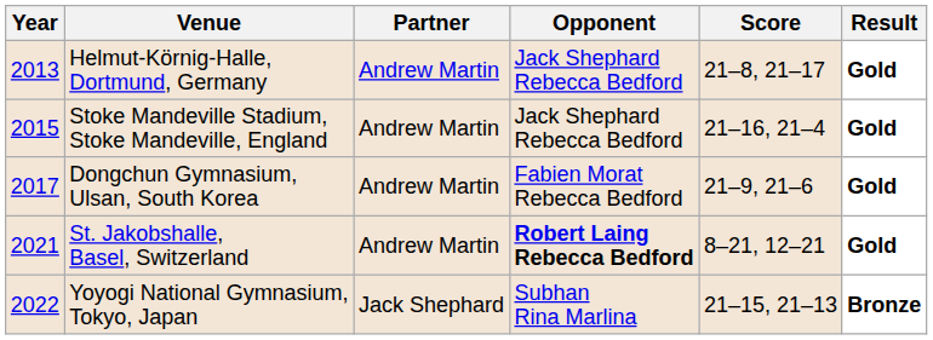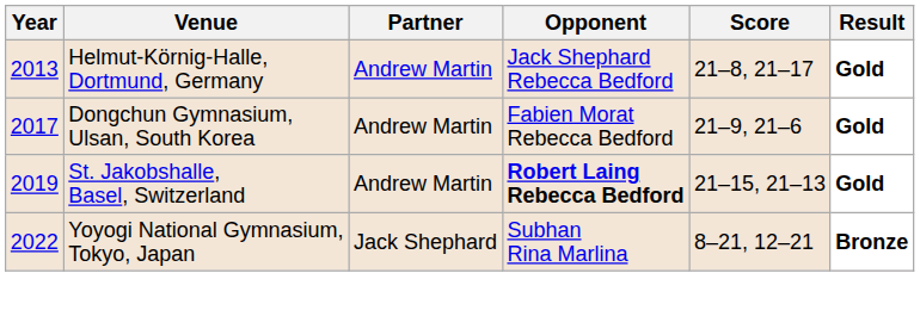- row: 2015 | Stoke Mandeville Stadium, Stoke Mandeville, England | Andrew Martin | Jack Shephard Rebecca Bedford | 21–16, 21–4 | Gold
St. Jakobshalle, Basel, Switzerland | Year: 2021 -> 2019
St. Jakobshalle, Basel, Switzerland | Score: 8–21, 12–21 -> 21–15, 21–13
Yoyogi National Gymnasium, Tokyo, Japan | Score: 21–15, 21–13 -> 8–21, 12–21
